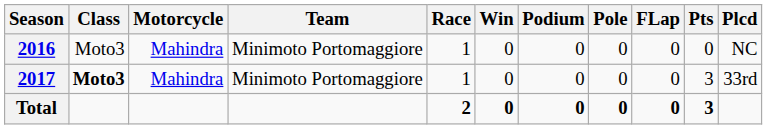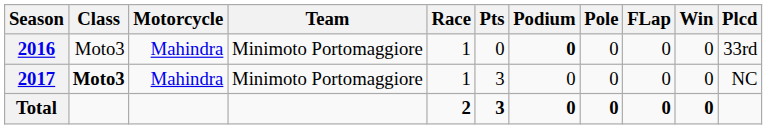columns swapped: Win <-> Pts
2016 | Podium: normal -> bold
2016 | Plcd: NC -> 33rd
2017 | Plcd: 33rd -> NC
